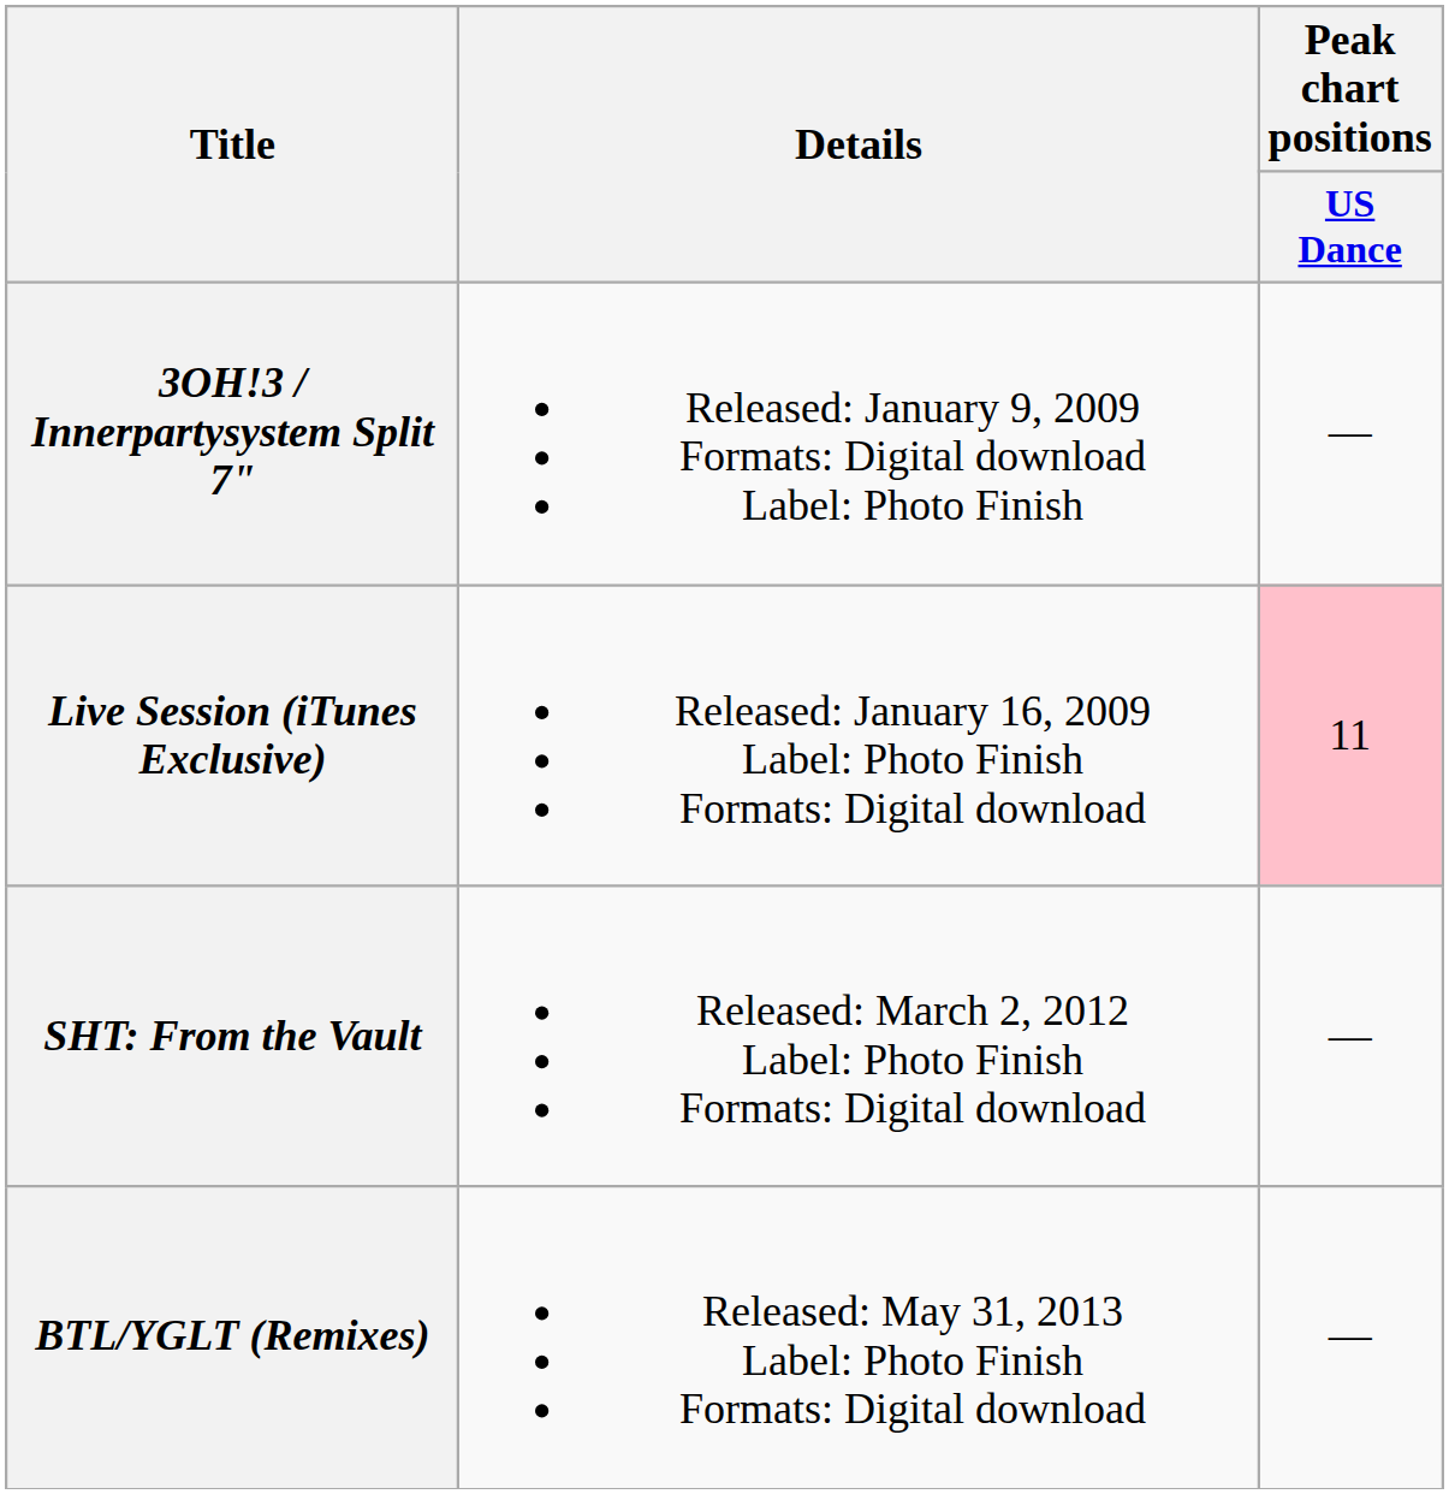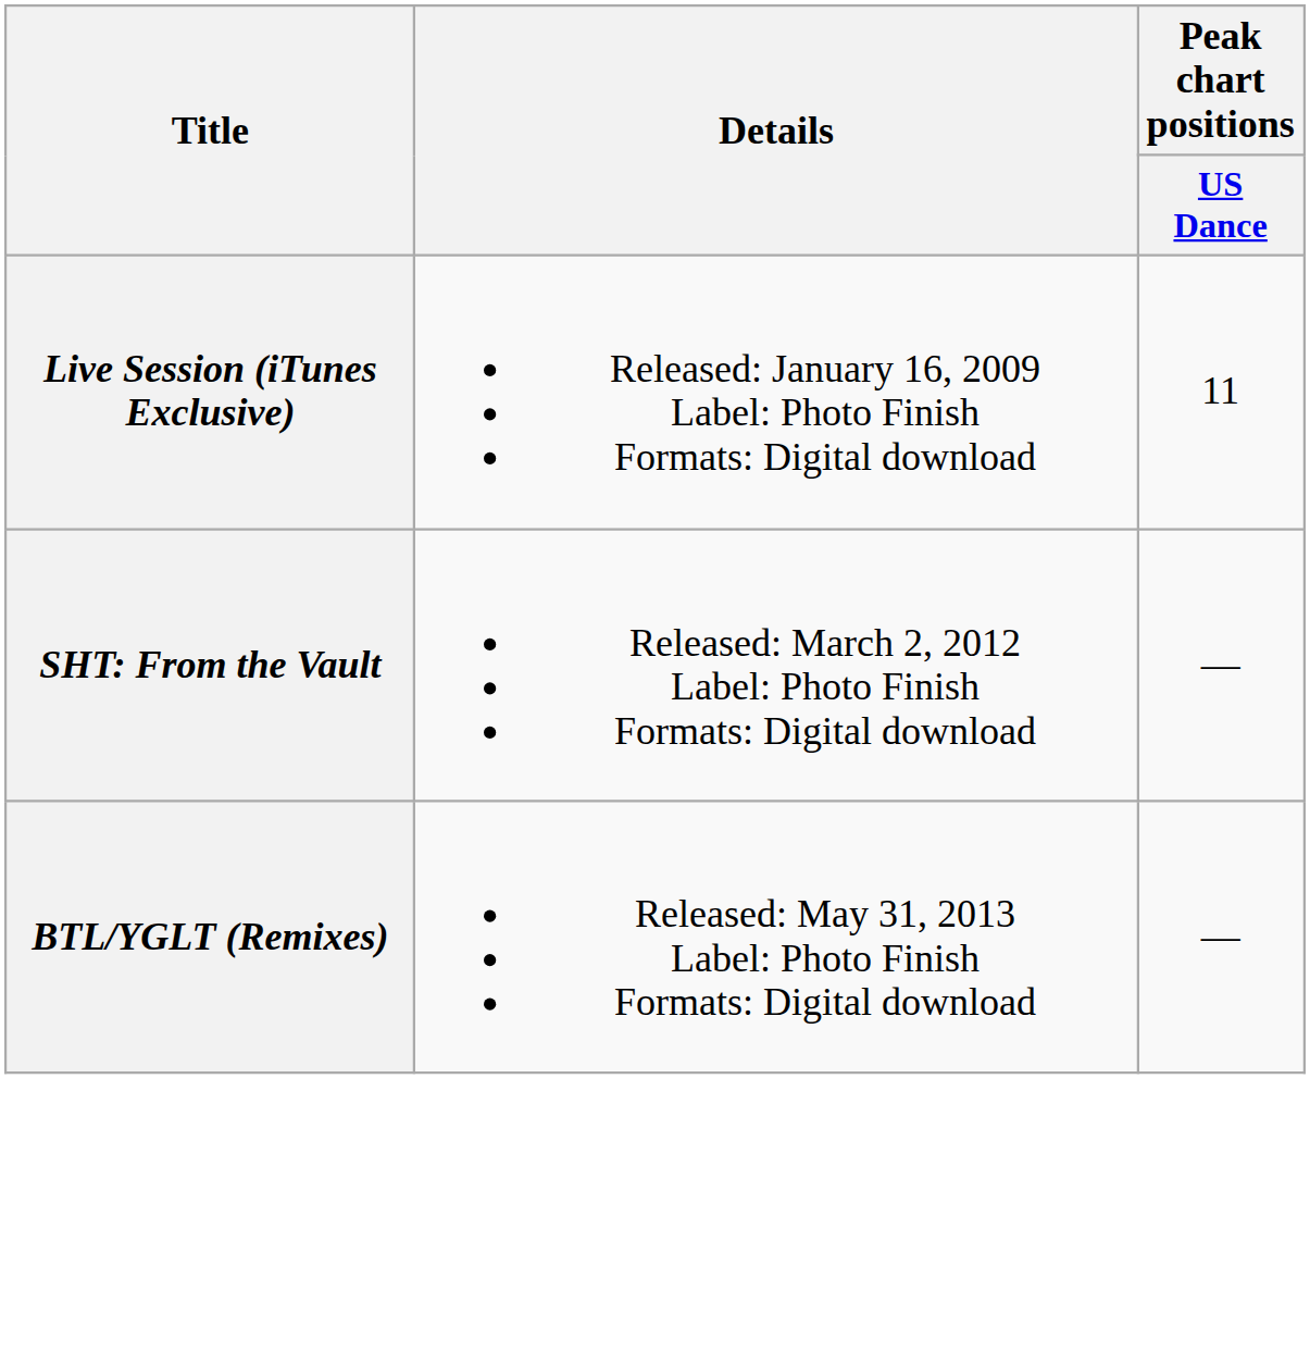- row: 3OH!3 / Innerpartysystem Split 7" | Released: January 9, 2009 Formats: Digital download Label: Photo Finish | —
Live Session (iTunes Exclusive) | Peak chart positions / US Dance: pink background -> no background
